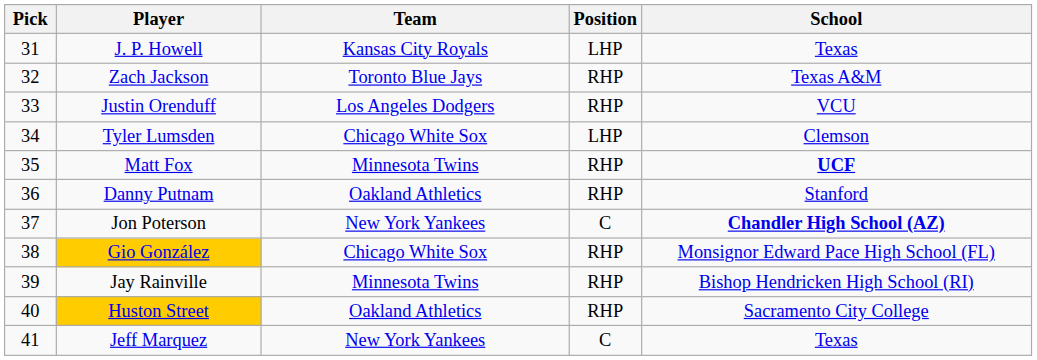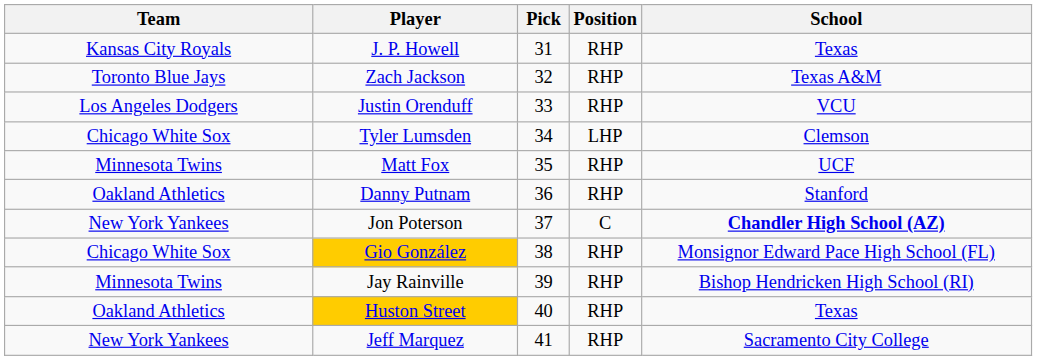columns swapped: Pick <-> Team
J. P. Howell | Position: LHP -> RHP
Matt Fox | School: bold -> normal
Huston Street | School: Sacramento City College -> Texas
Jeff Marquez | Position: C -> RHP
Jeff Marquez | School: Texas -> Sacramento City College
